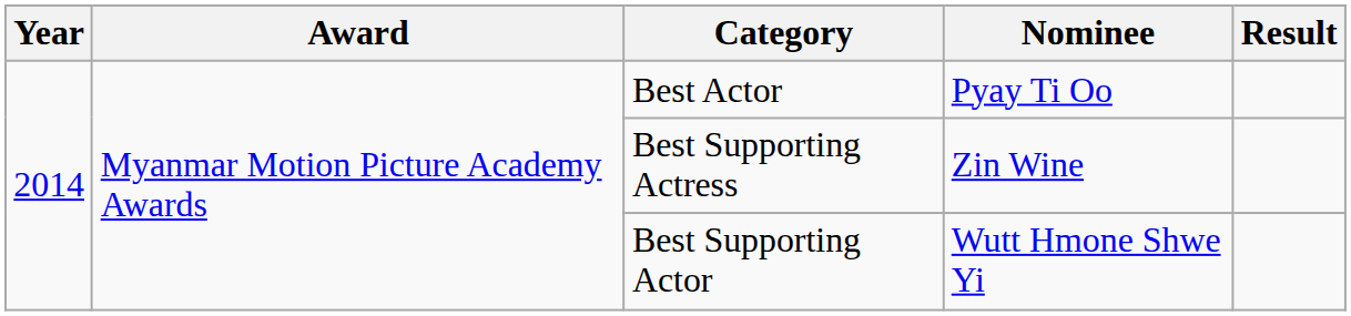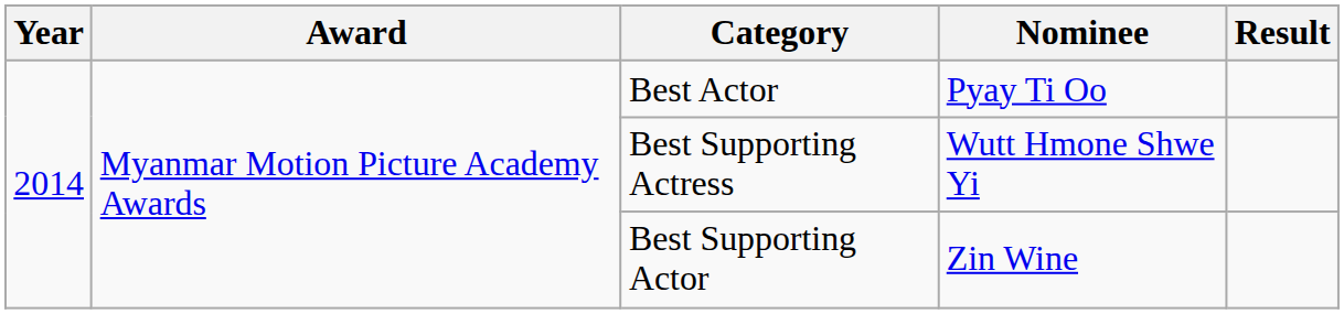Best Supporting Actress | Nominee: Zin Wine -> Wutt Hmone Shwe Yi
Best Supporting Actor | Nominee: Wutt Hmone Shwe Yi -> Zin Wine
